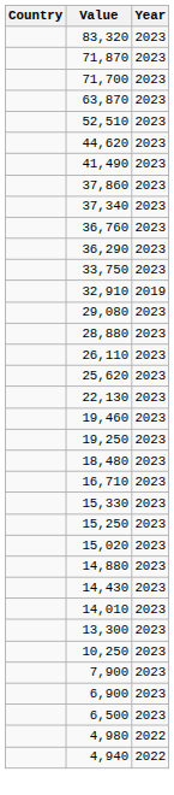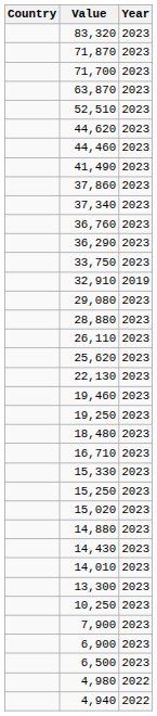+ row: 44,460 | 2023
